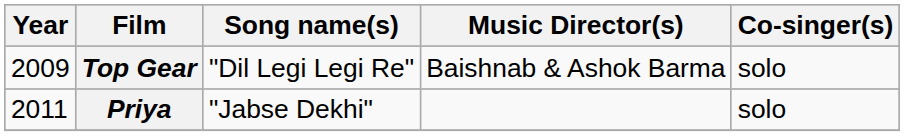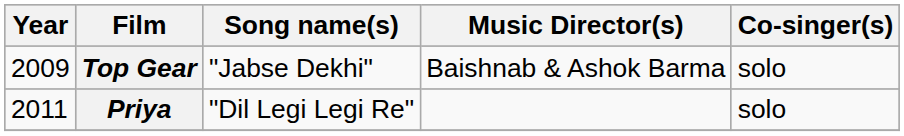Top Gear | Song name(s): "Dil Legi Legi Re" -> "Jabse Dekhi"
Priya | Song name(s): "Jabse Dekhi" -> "Dil Legi Legi Re"
